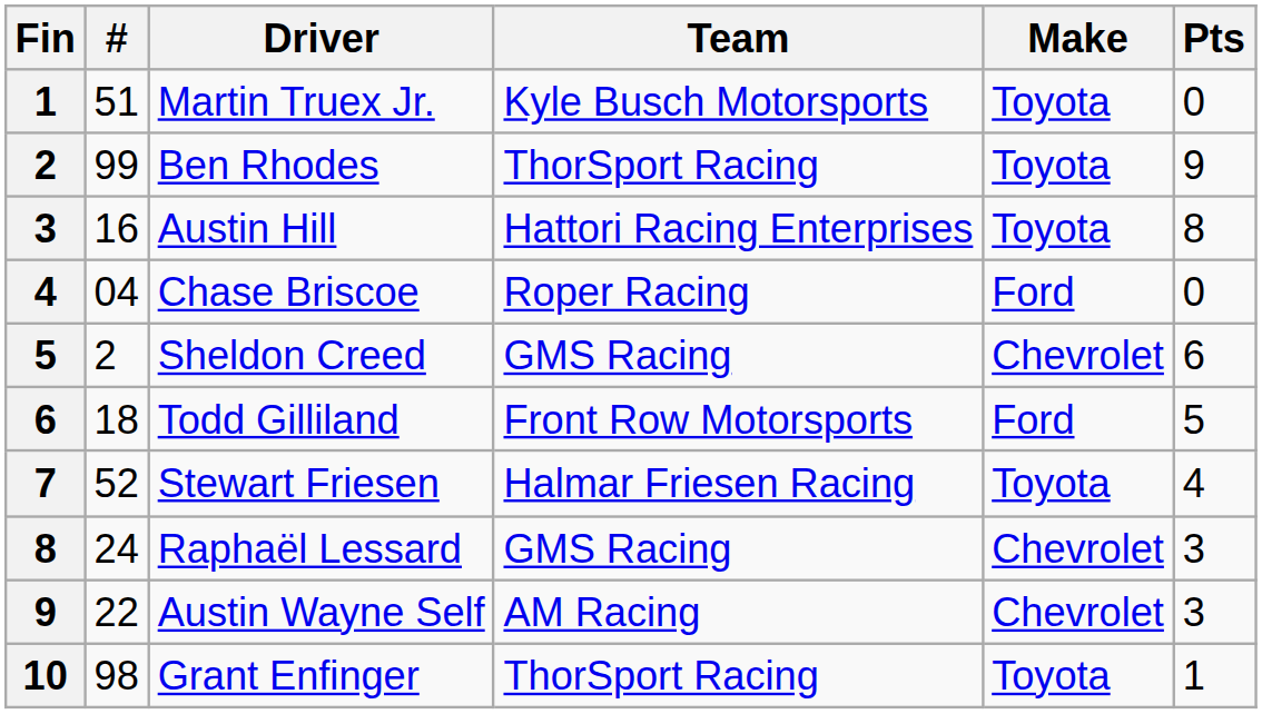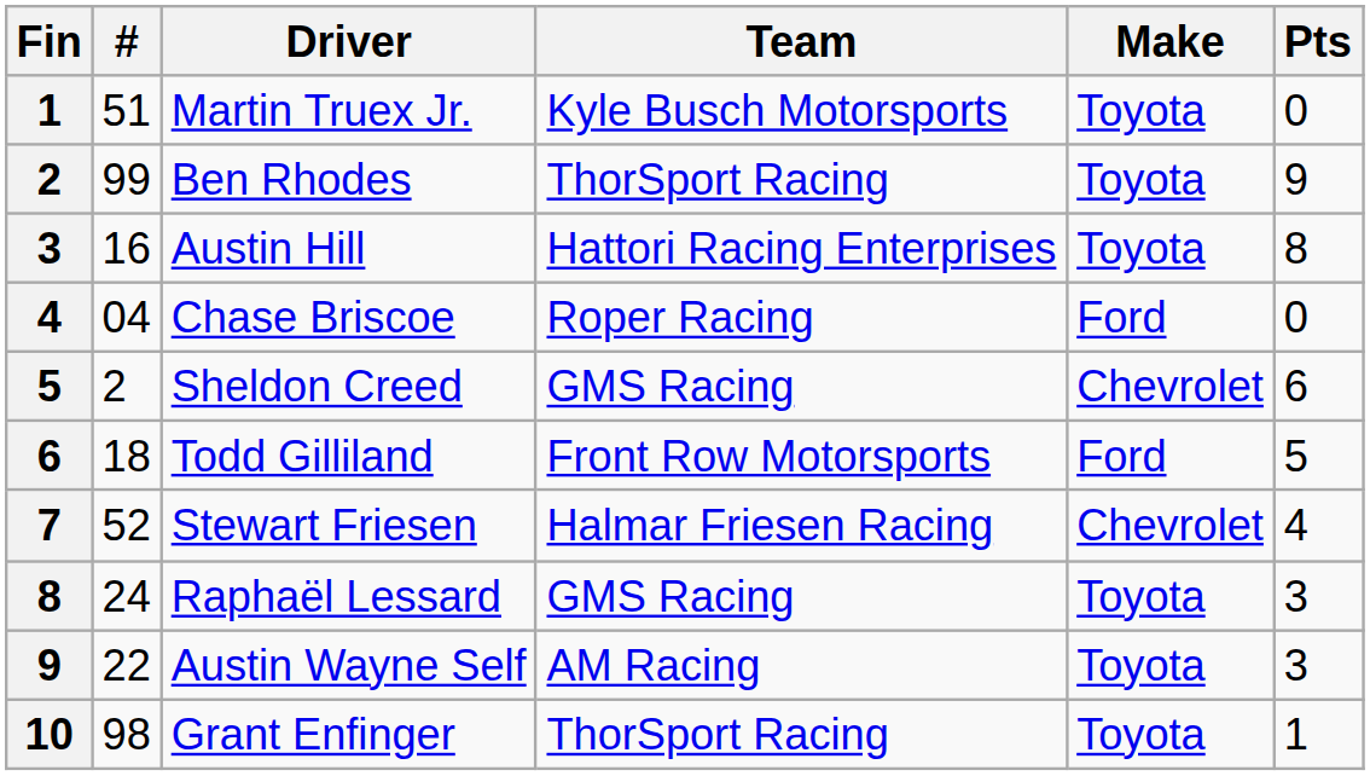Stewart Friesen | Make: Toyota -> Chevrolet
Raphaël Lessard | Make: Chevrolet -> Toyota
Austin Wayne Self | Make: Chevrolet -> Toyota
